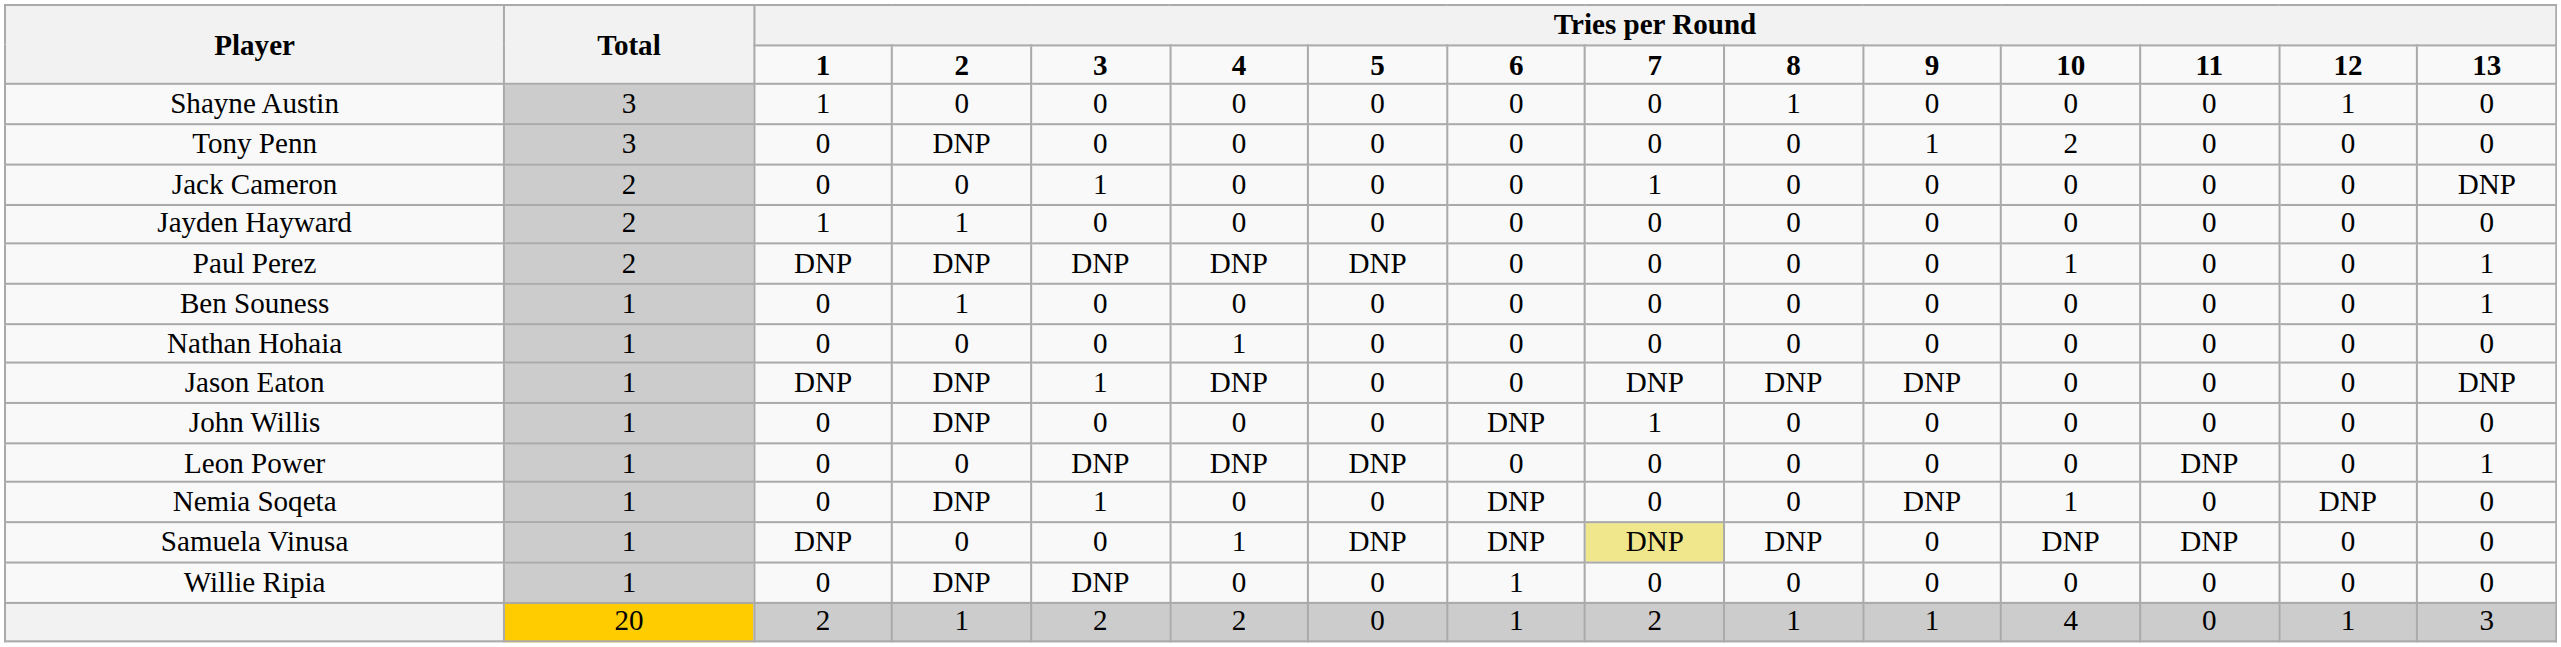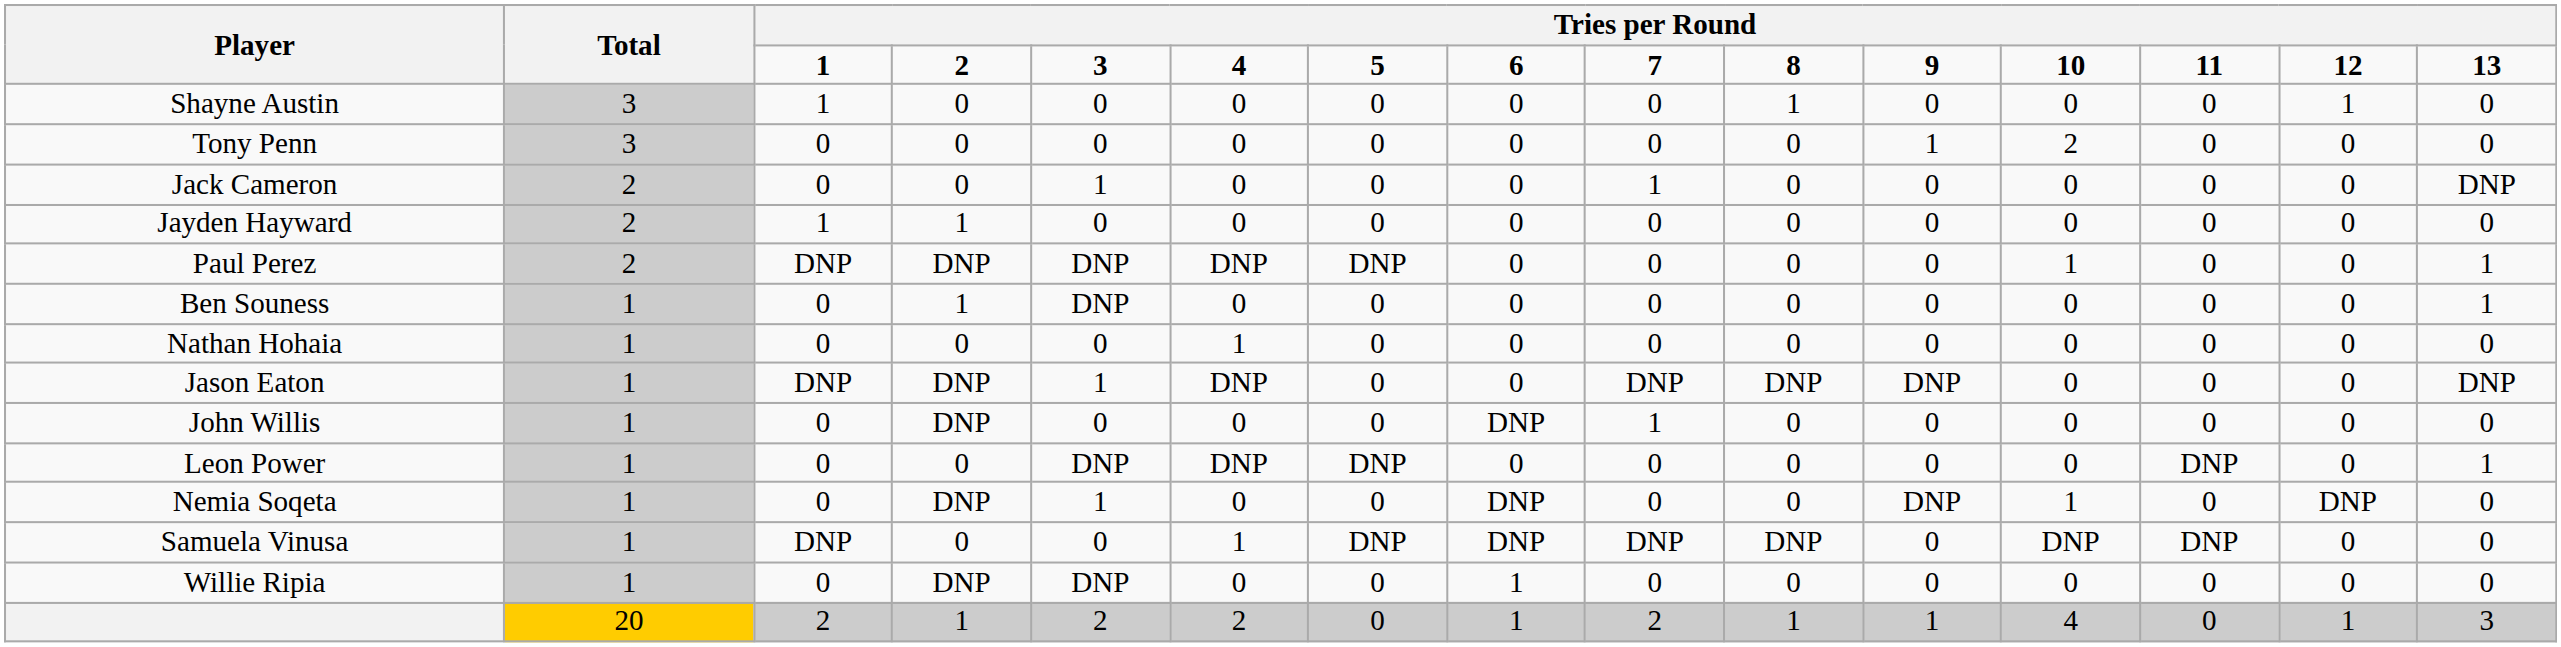Tony Penn | column 4: DNP -> 0
Ben Souness | column 5: 0 -> DNP
Samuela Vinusa | column 9: khaki background -> no background
